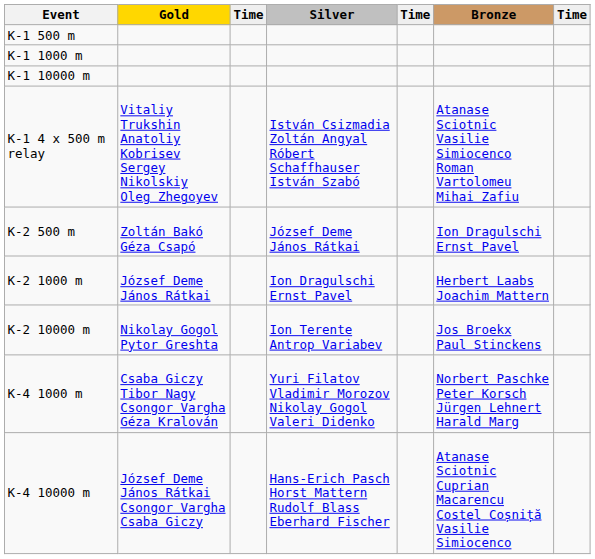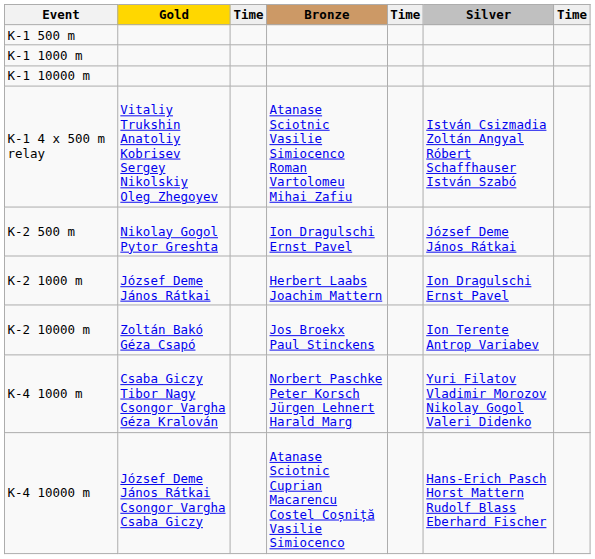columns swapped: Silver <-> Bronze
K-2 500 m | Gold: Zoltán Bakó Géza Csapó -> Nikolay Gogol Pytor Greshta
K-2 10000 m | Gold: Nikolay Gogol Pytor Greshta -> Zoltán Bakó Géza Csapó
